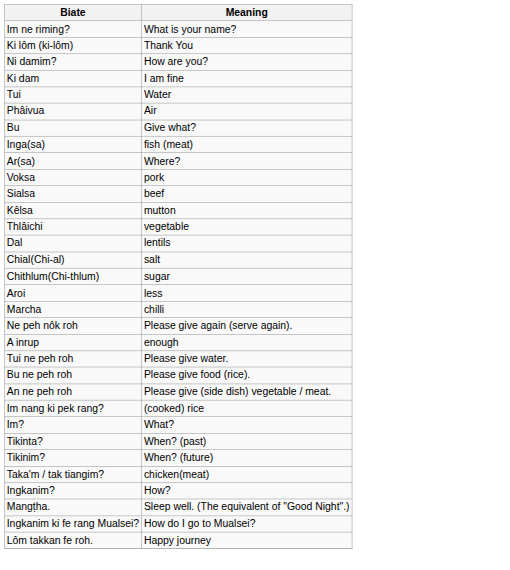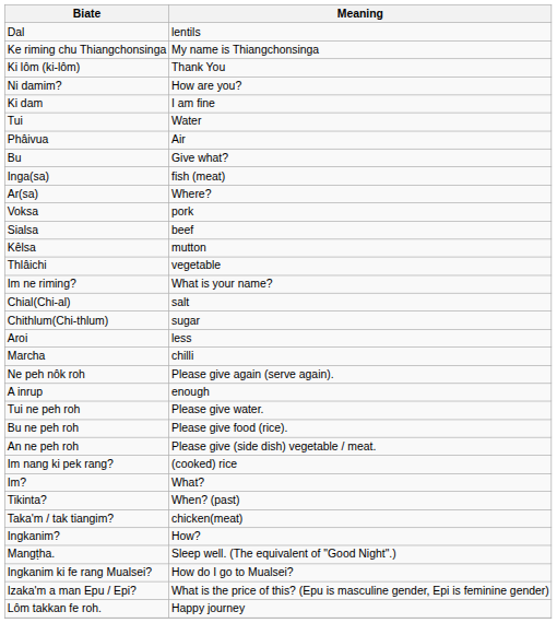rows swapped: Im ne riming? <-> Dal
+ row: Ke riming chu Thiangchonsinga | My name is Thiangchonsinga
- row: Tikinim? | When? (future)
+ row: Izaka'm a man Epu / Epi? | What is the price of this? (Epu is masculine gender, Epi is feminine gender)
